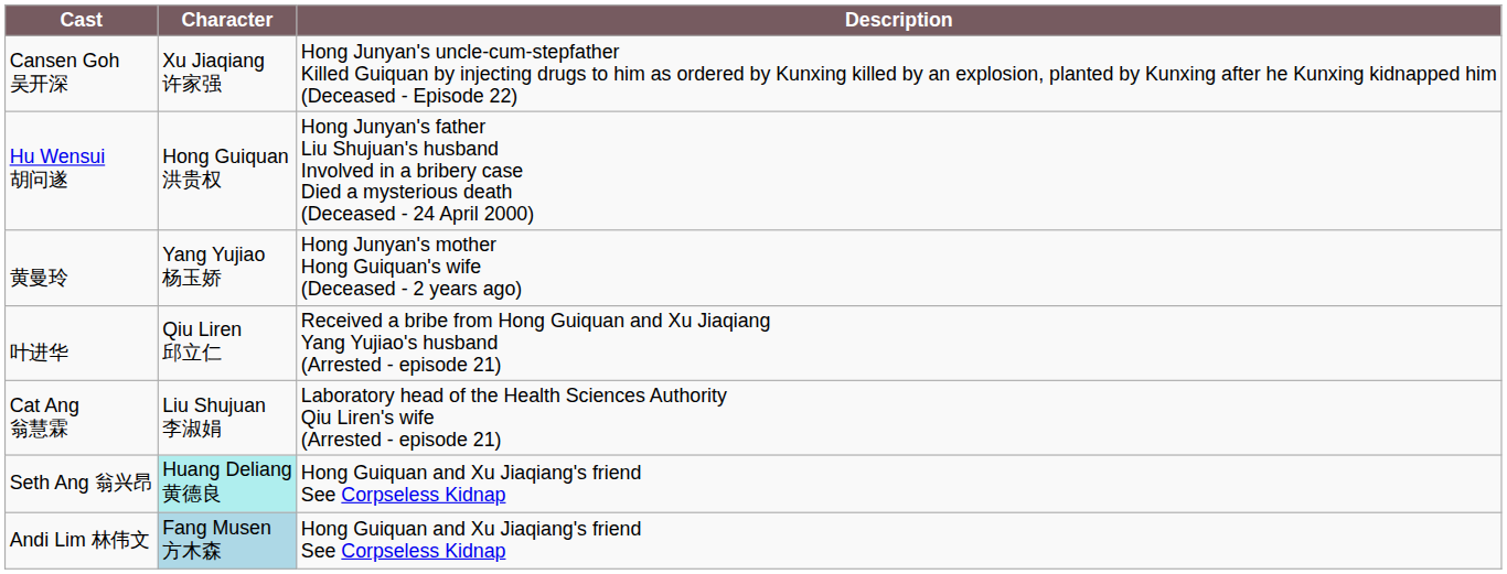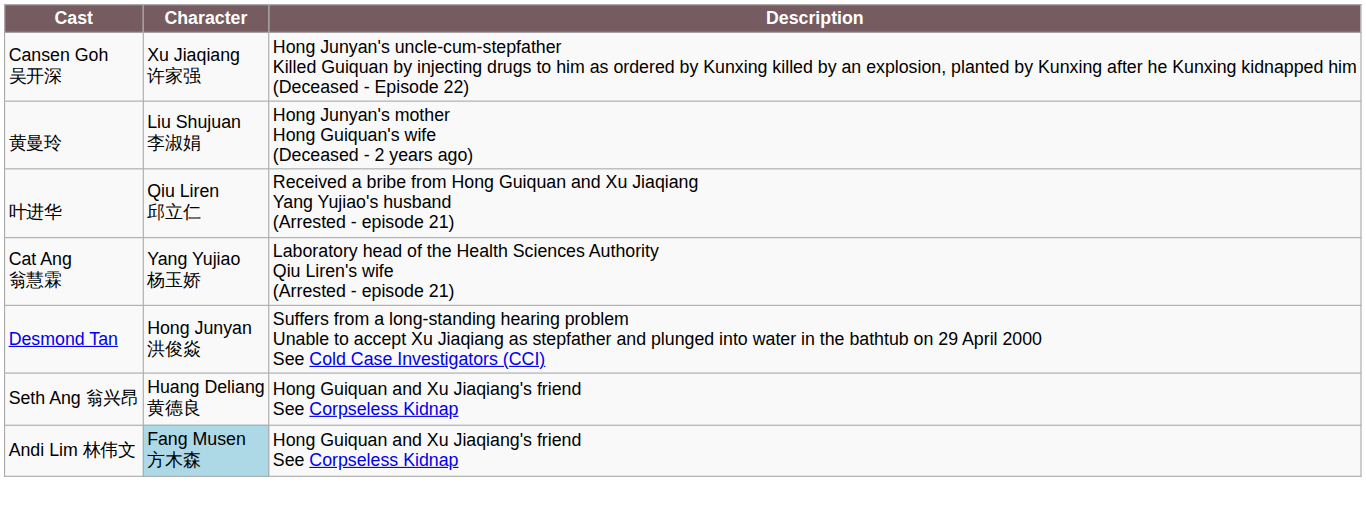- row: Hu Wensui 胡问遂 | Hong Guiquan 洪贵权 | Hong Junyan's father Liu Shujuan's husband Involved in a bribery case Died a mysterious death (Deceased - 24 April 2000)
黄曼玲 | Character: Yang Yujiao 杨玉娇 -> Liu Shujuan 李淑娟
Cat Ang 翁慧霖 | Character: Liu Shujuan 李淑娟 -> Yang Yujiao 杨玉娇
+ row: Desmond Tan | Hong Junyan 洪俊焱 | Suffers from a long-standing hearing problem Unable to accept Xu Jiaqiang as stepfather and plunged into water in the bathtub on 29 April 2000 See Cold Case Investigators (CCI)
Seth Ang 翁兴昂 | Character: paleturquoise background -> no background
